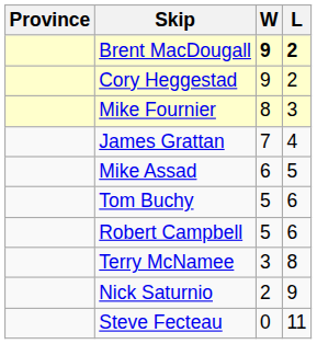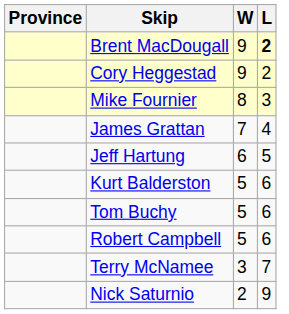Brent MacDougall | W: bold -> normal
+ row: Jeff Hartung | 6 | 5
- row: Mike Assad | 6 | 5
+ row: Kurt Balderston | 5 | 6
Terry McNamee | L: 8 -> 7
- row: Steve Fecteau | 0 | 11
